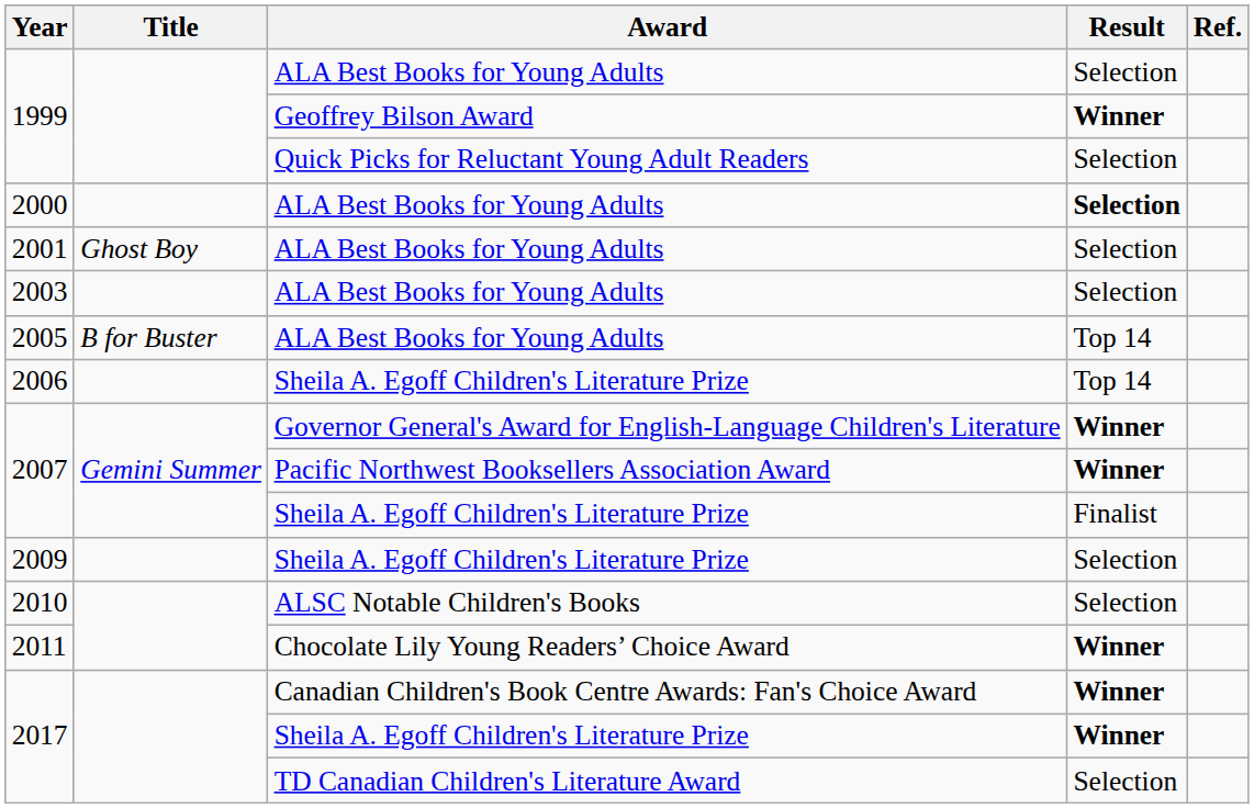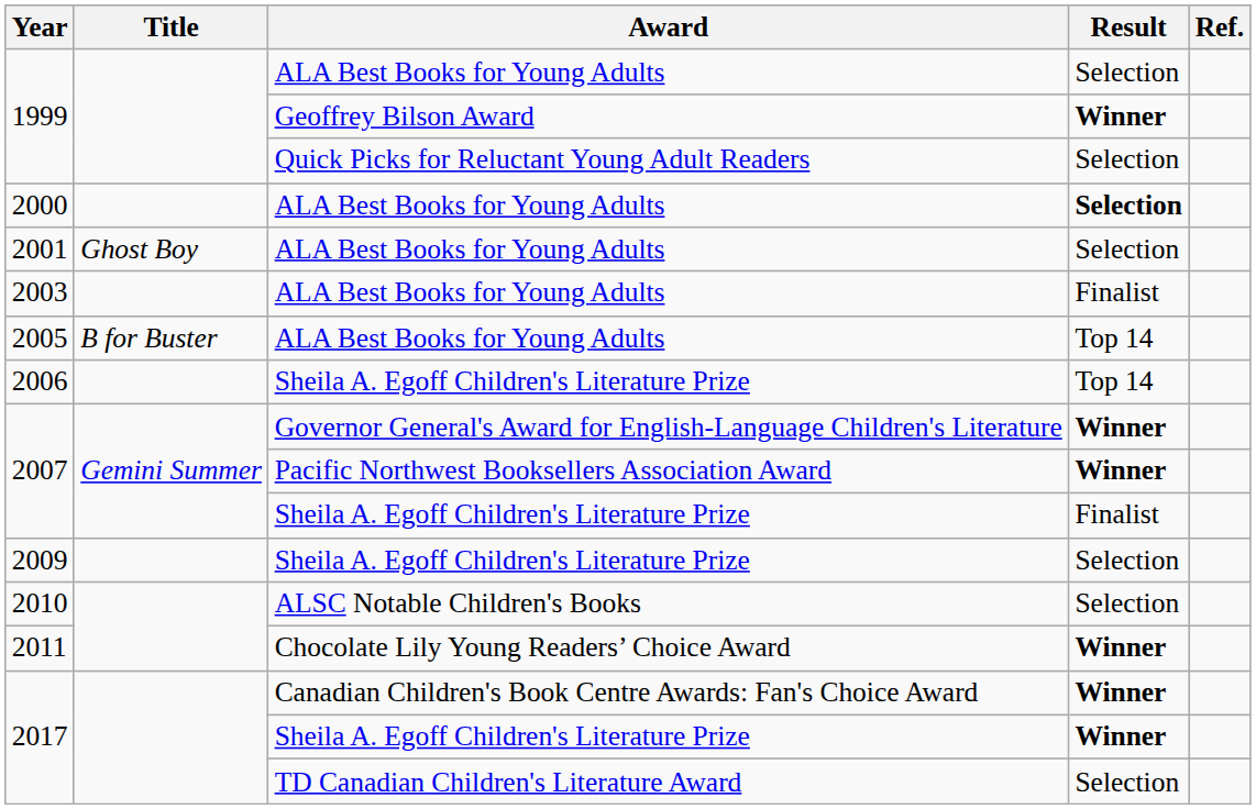2003 | Result: Selection -> Finalist
